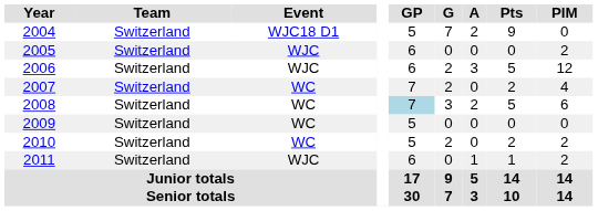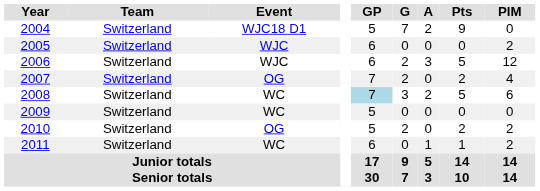2007 | Event: WC -> OG
2010 | Event: WC -> OG
2011 | Event: WJC -> WC
